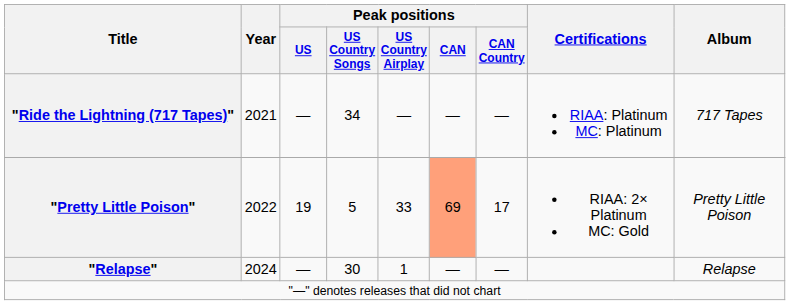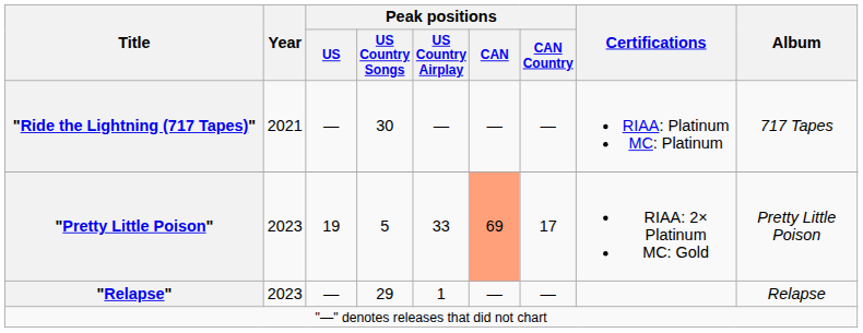"Ride the Lightning (717 Tapes)" | Peak positions / US Country Songs: 34 -> 30
"Pretty Little Poison" | Year: 2022 -> 2023
"Relapse" | Year: 2024 -> 2023
"Relapse" | Peak positions / US Country Songs: 30 -> 29
